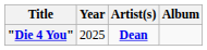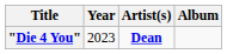"Die 4 You" | Year: 2025 -> 2023
